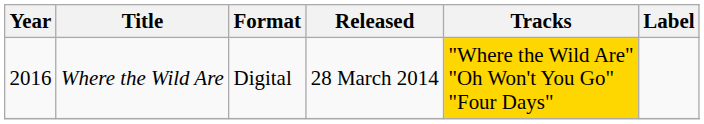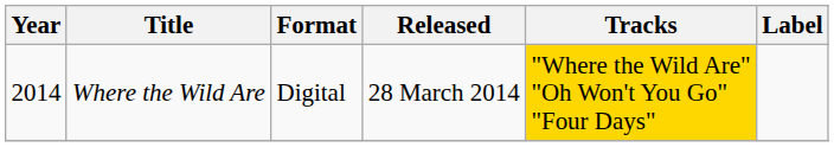Where the Wild Are | Year: 2016 -> 2014
